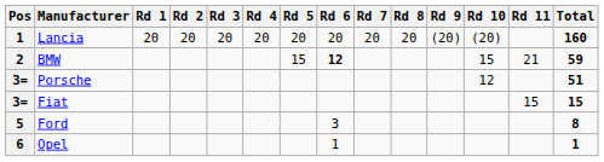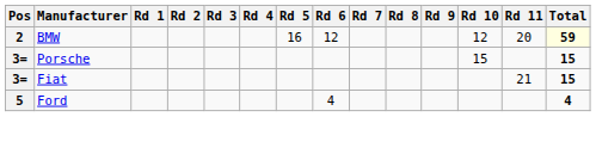- row: 1 | Lancia | 20 | 20 | 20 | 20 | 20 | 20 | 20 | 20 | (20) | (20) | 160
BMW | Rd 5: 15 -> 16
BMW | Rd 6: bold -> normal
BMW | Rd 10: 15 -> 12
BMW | Rd 11: 21 -> 20
BMW | Total: no background -> lightyellow background
Porsche | Rd 10: 12 -> 15
Porsche | Total: 51 -> 15
Fiat | Rd 11: 15 -> 21
Ford | Rd 6: 3 -> 4
Ford | Total: 8 -> 4
- row: 6 | Opel | 1 | 1
